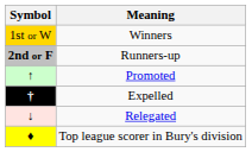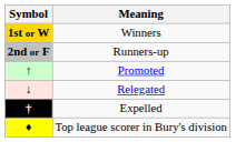Winners | Symbol: normal -> bold
rows swapped: Relegated <-> Expelled
